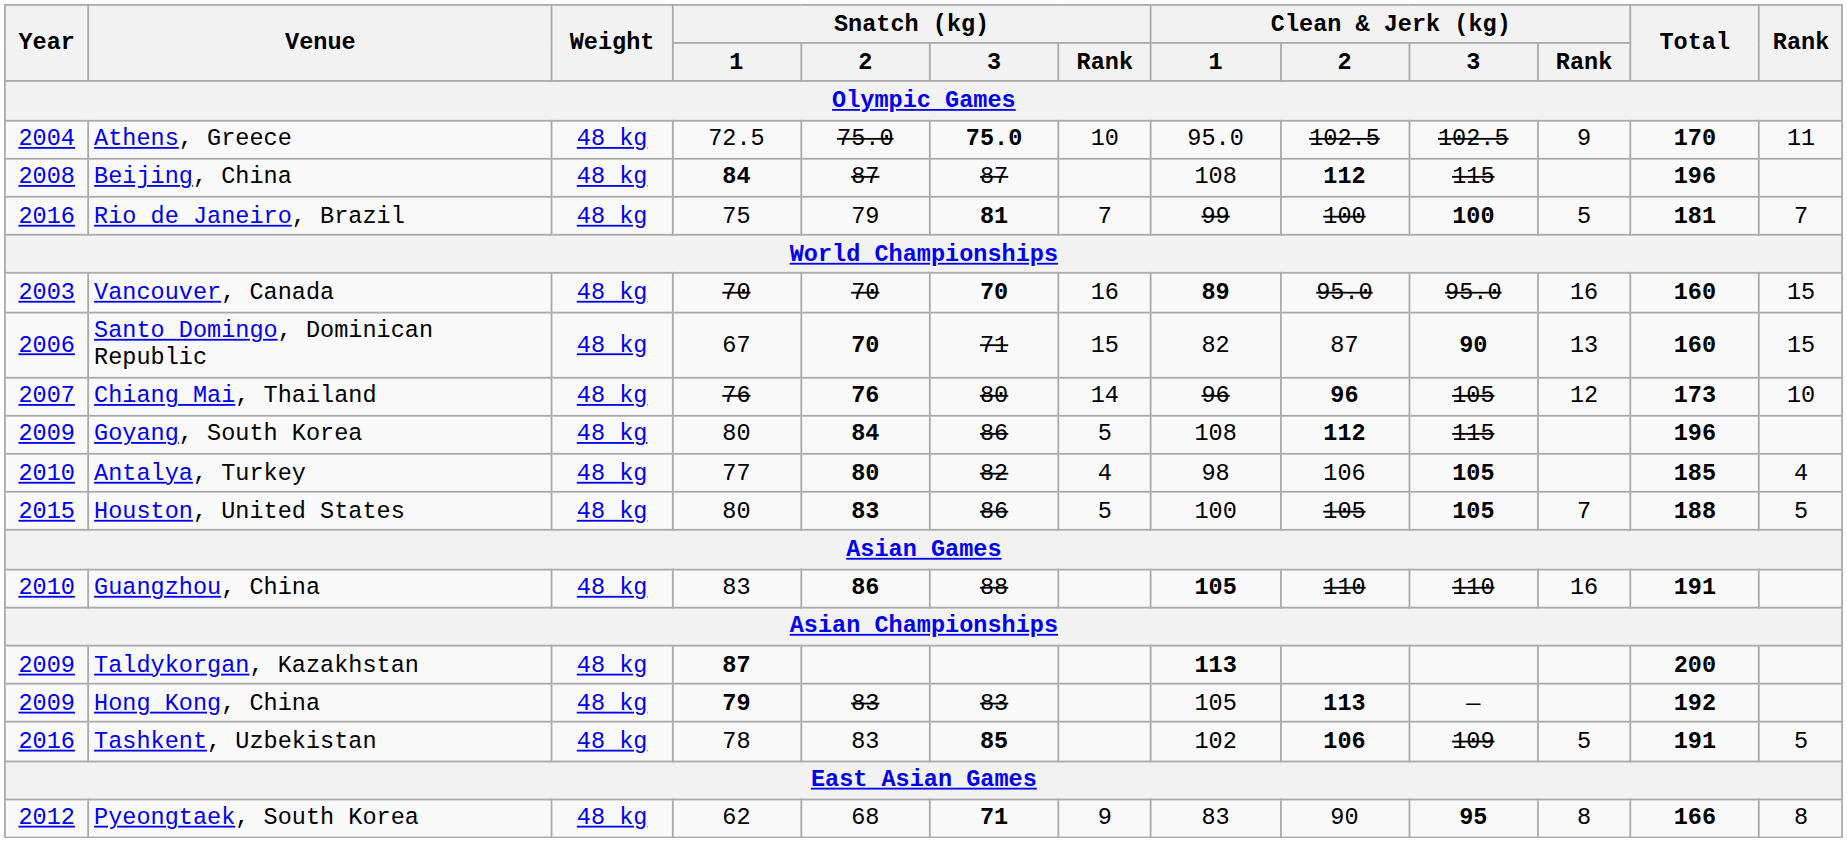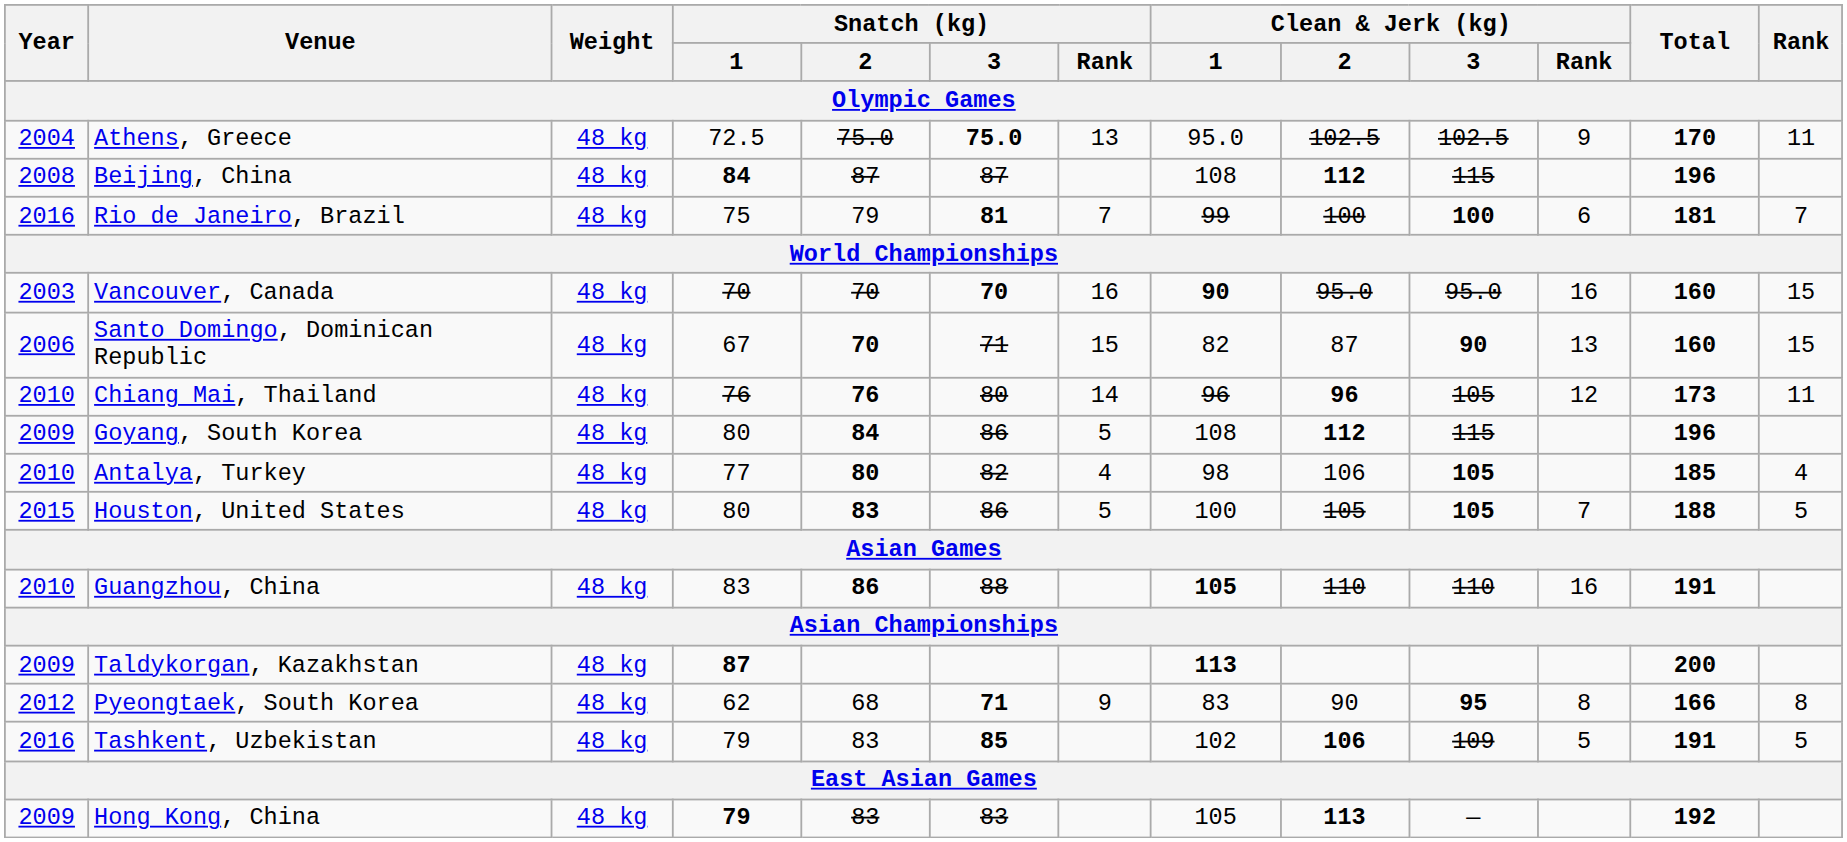Athens, Greece | Snatch (kg) / Rank: 10 -> 13
Rio de Janeiro, Brazil | Clean & Jerk (kg) / Rank: 5 -> 6
Vancouver, Canada | Clean & Jerk (kg) / 1: 89 -> 90
Chiang Mai, Thailand | Year: 2007 -> 2010
Chiang Mai, Thailand | Rank: 10 -> 11
rows swapped: Pyeongtaek, South Korea <-> Hong Kong, China
Tashkent, Uzbekistan | Snatch (kg) / 1: 78 -> 79
